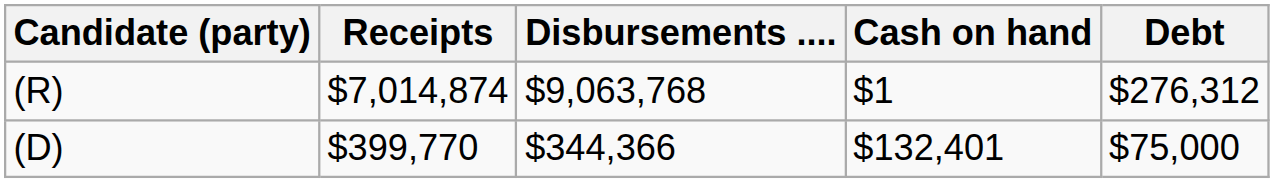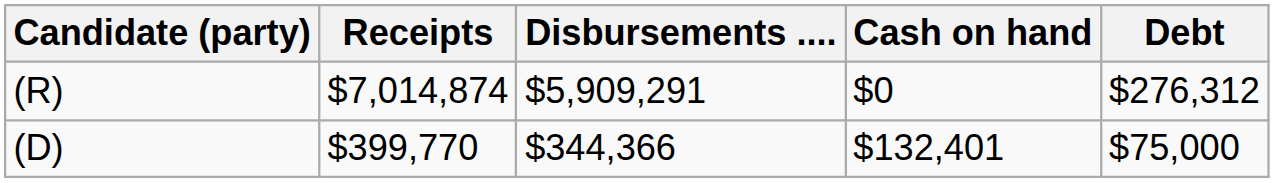(R) | Disbursements ....: $9,063,768 -> $5,909,291
(R) | Cash on hand: $1 -> $0
